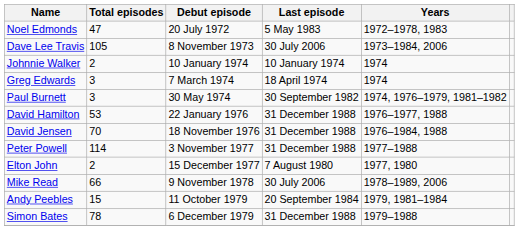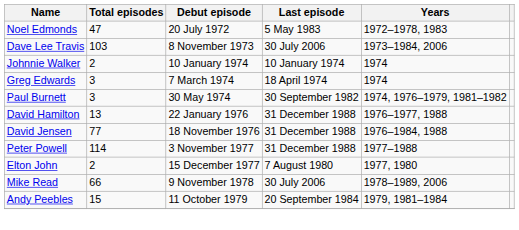Dave Lee Travis | Total episodes: 105 -> 103
David Hamilton | Total episodes: 53 -> 13
David Jensen | Total episodes: 70 -> 77
- row: Simon Bates | 78 | 6 December 1979 | 31 December 1988 | 1979–1988
